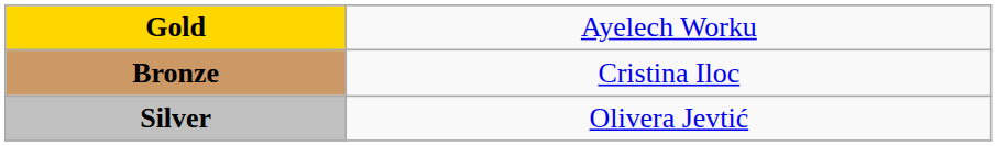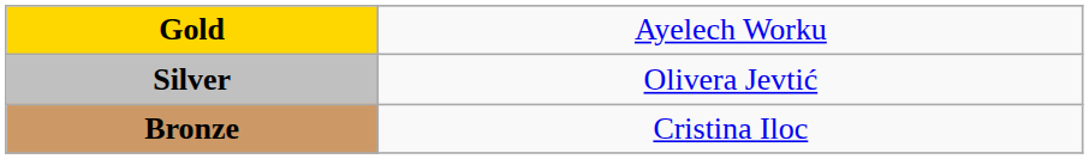rows swapped: Silver <-> Bronze
